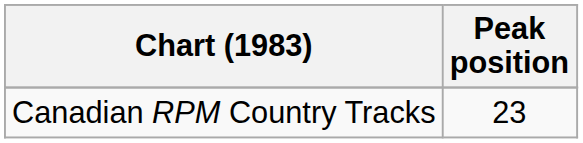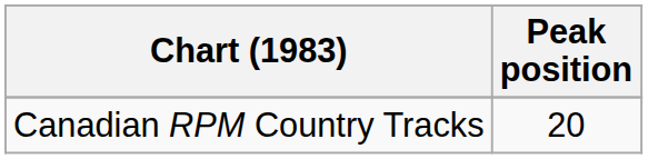Canadian RPM Country Tracks | Peak position: 23 -> 20
